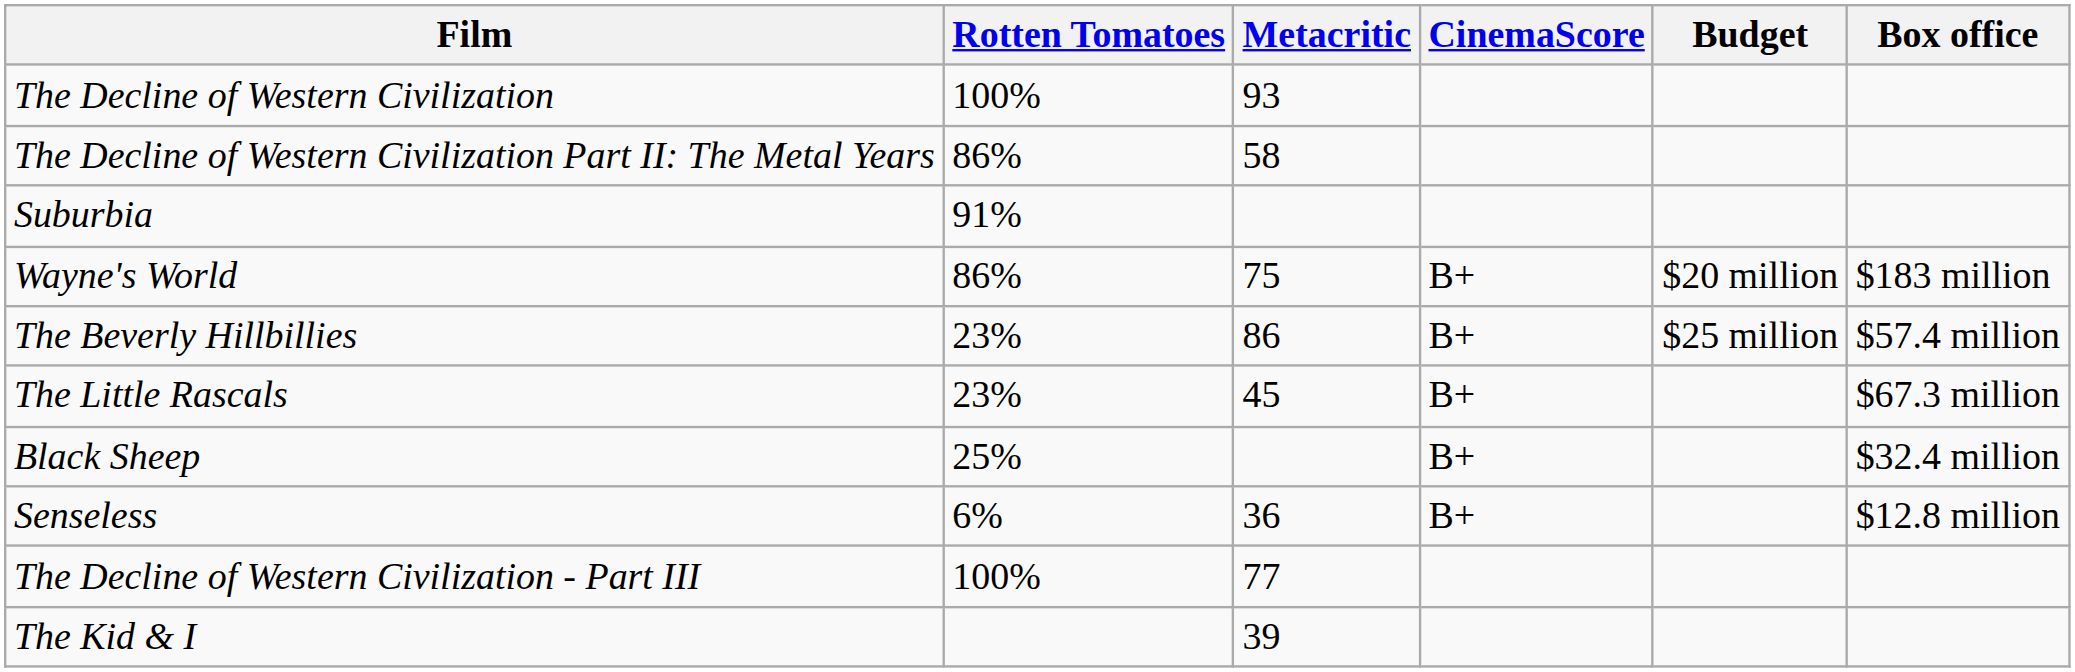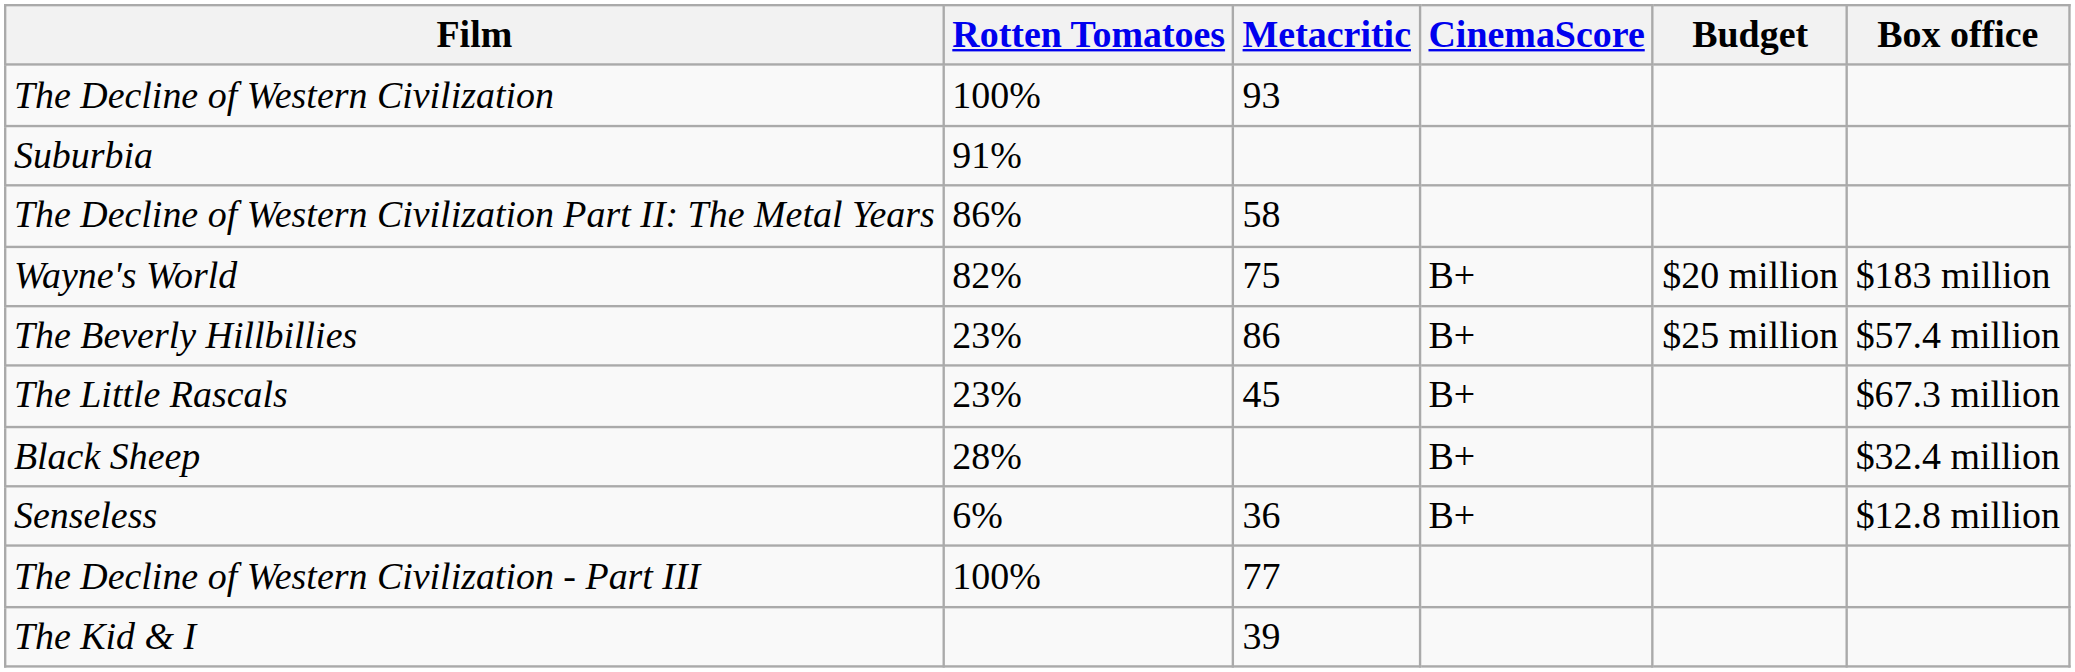rows swapped: Suburbia <-> The Decline of Western Civilization Part II: The Metal Years
Wayne's World | Rotten Tomatoes: 86% -> 82%
Black Sheep | Rotten Tomatoes: 25% -> 28%
